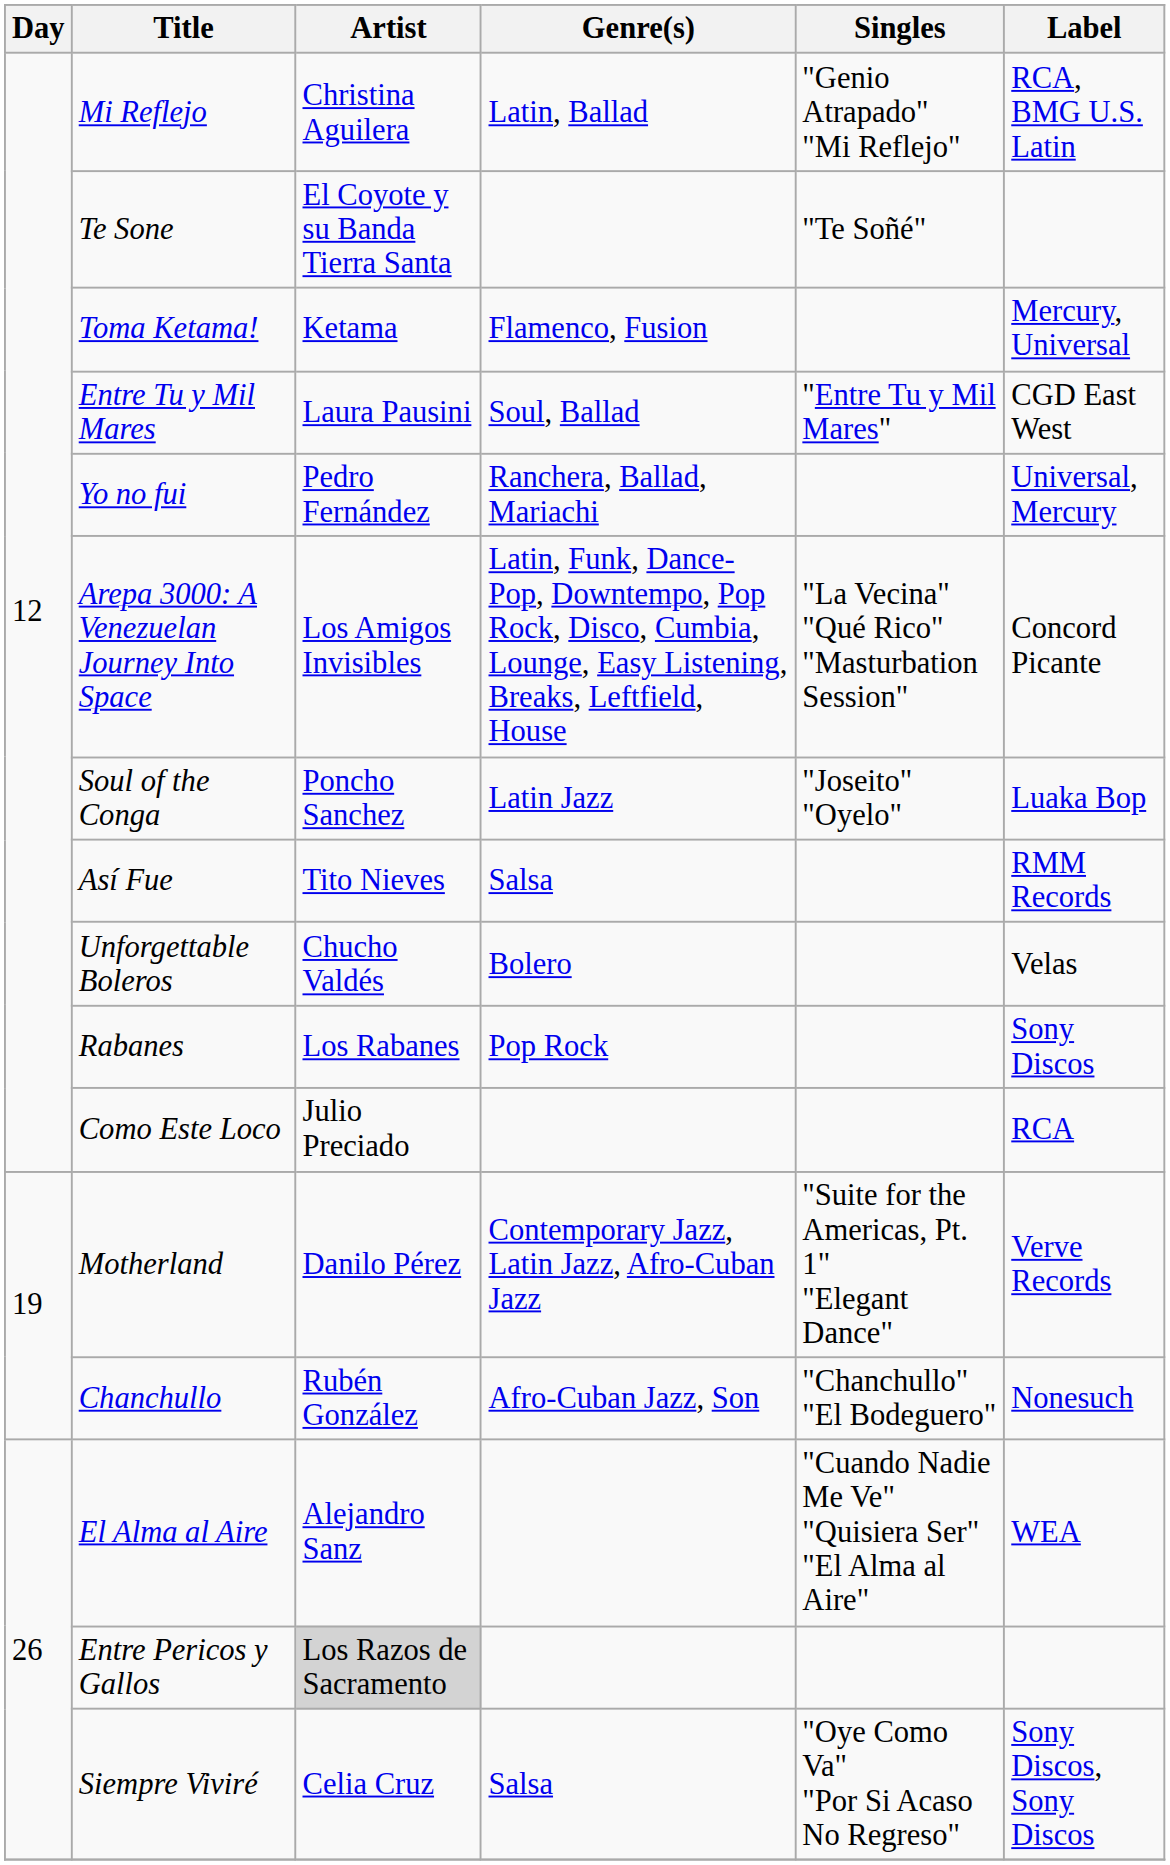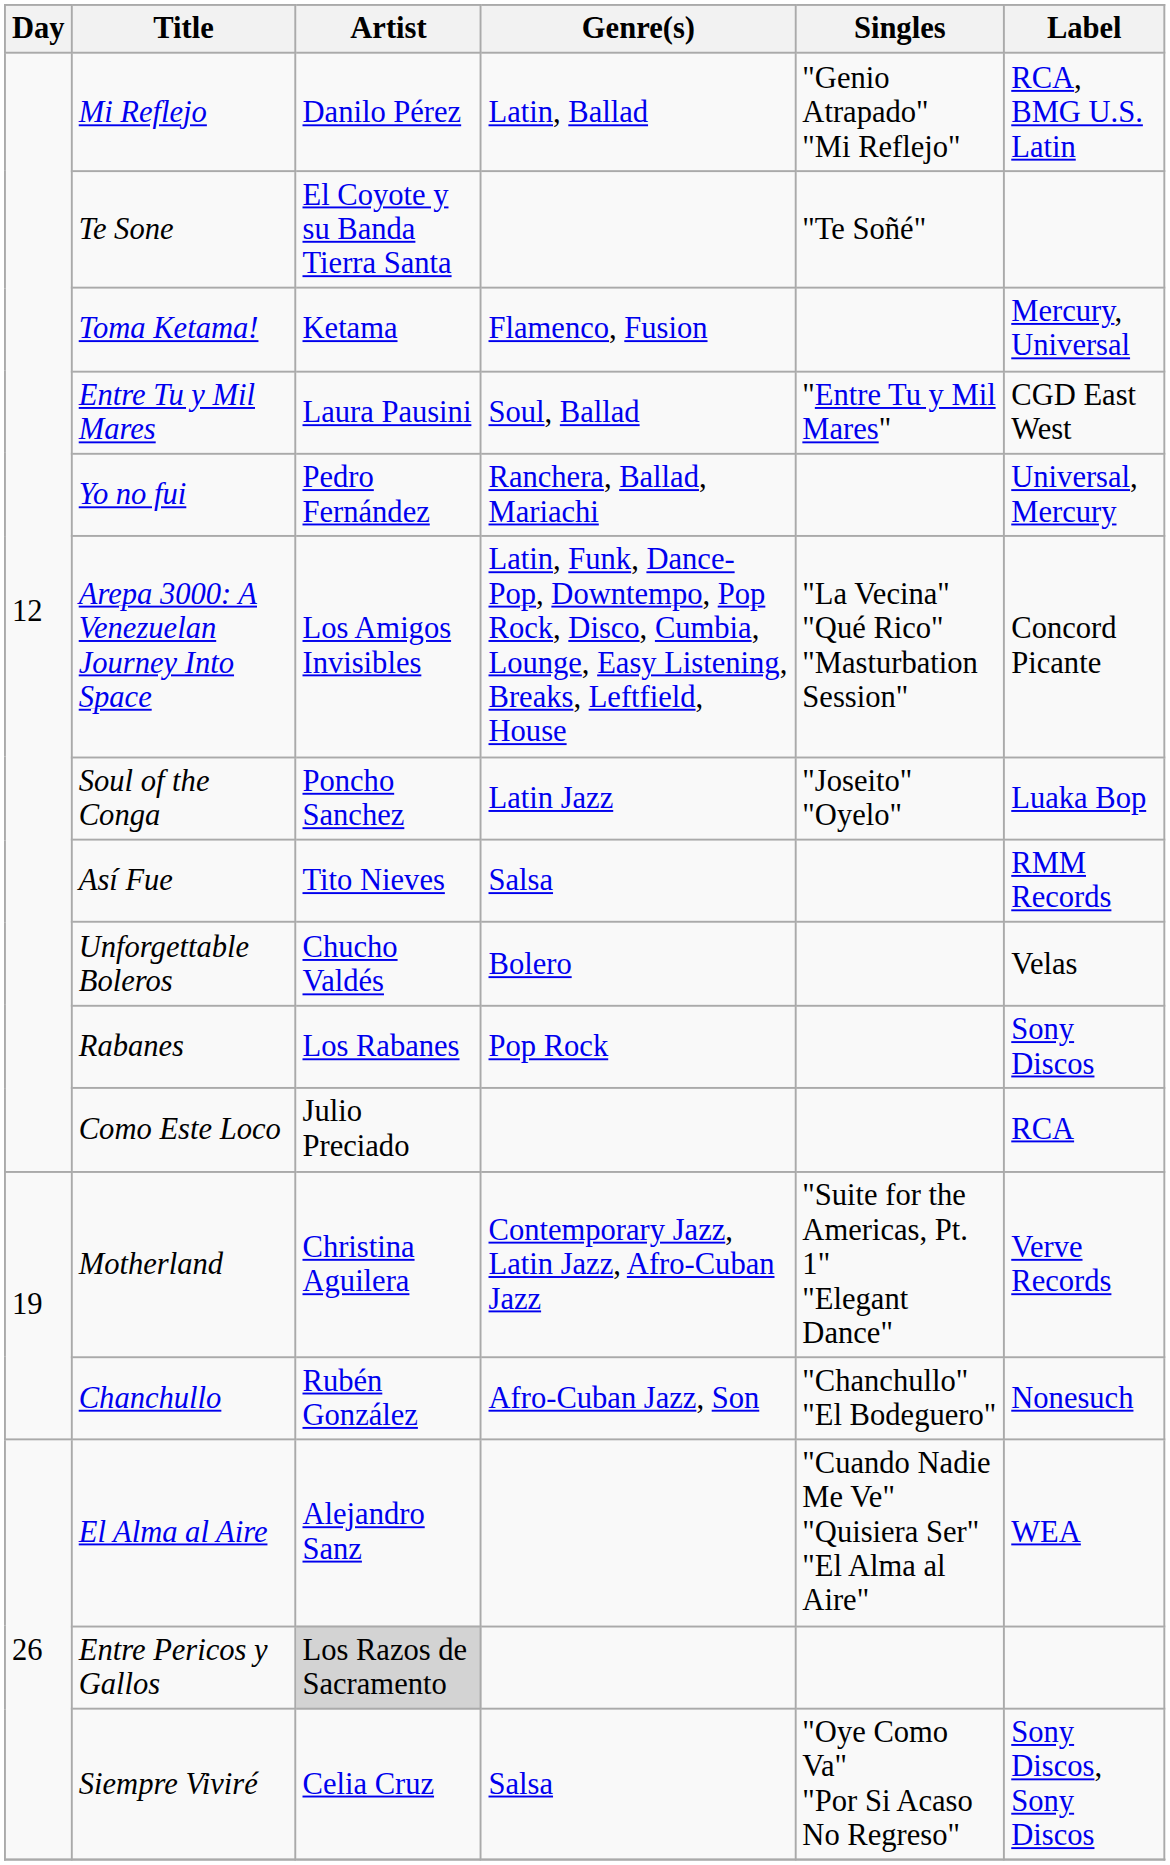Mi Reflejo | Artist: Christina Aguilera -> Danilo Pérez
Motherland | Artist: Danilo Pérez -> Christina Aguilera
